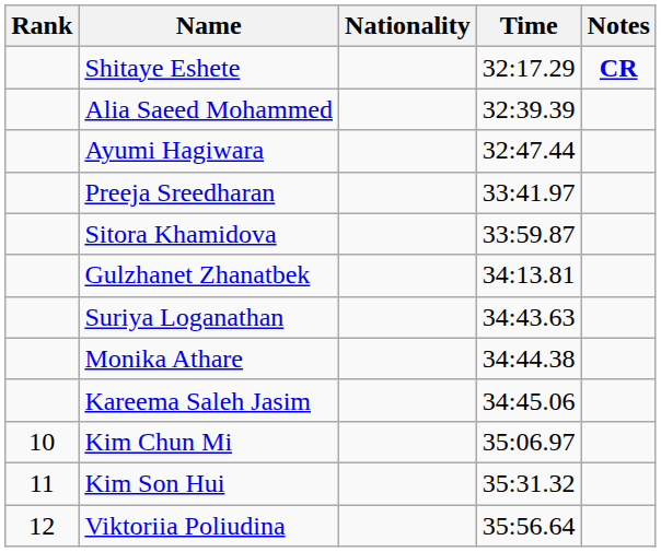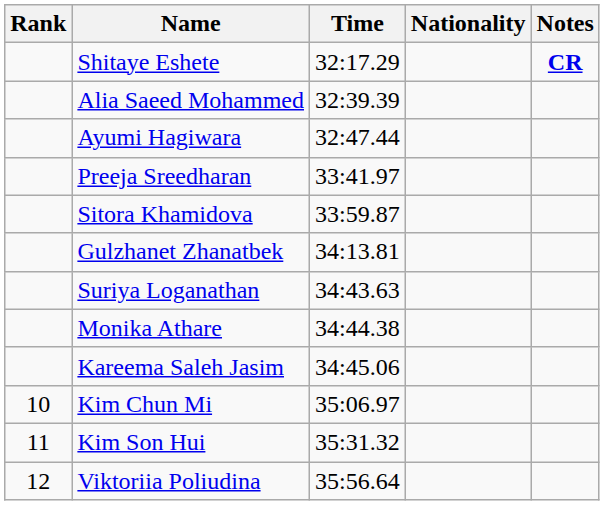columns swapped: Nationality <-> Time
